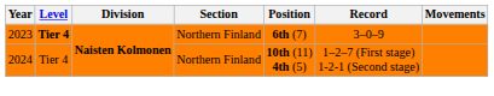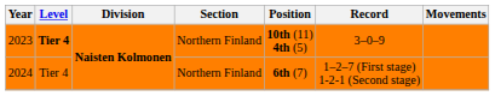2023 | Position: 6th (7) -> 10th (11) 4th (5)
2024 | Position: 10th (11) 4th (5) -> 6th (7)
